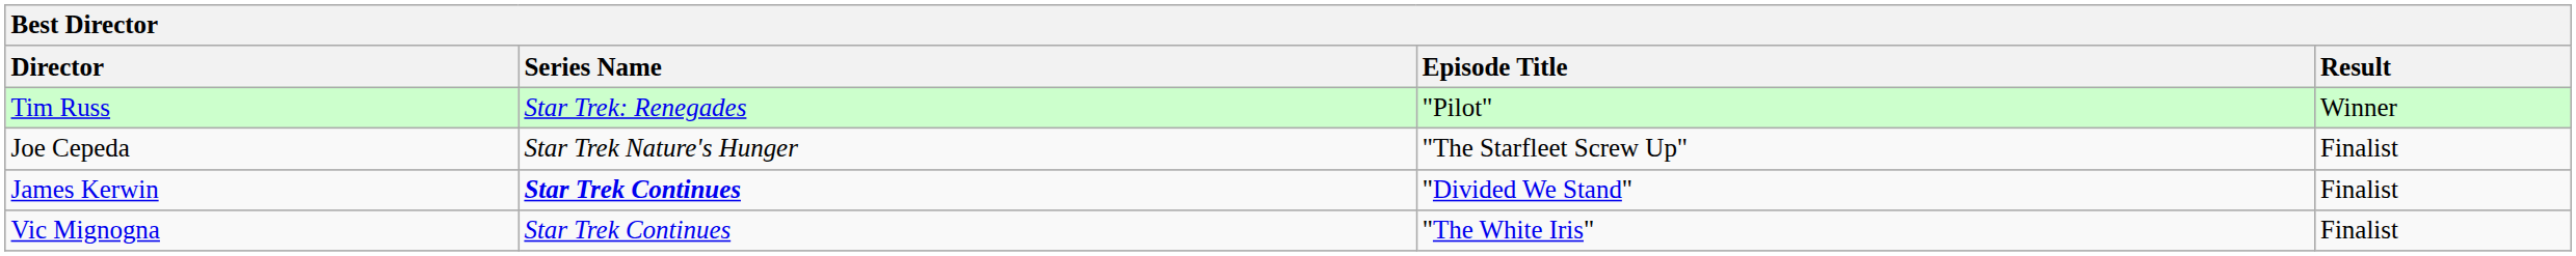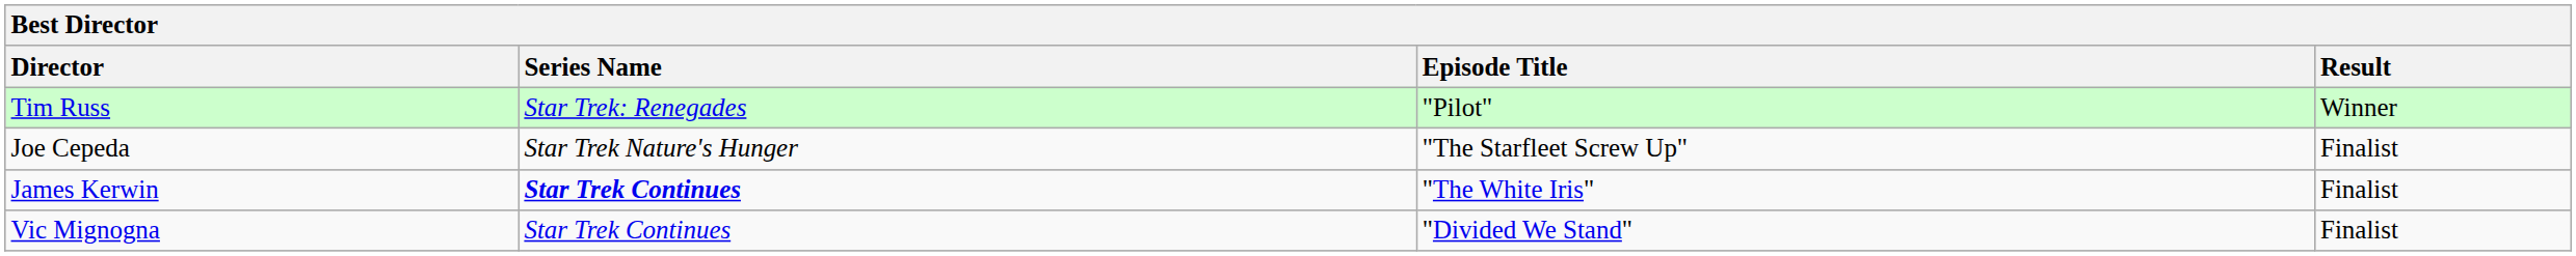James Kerwin | Episode Title: "Divided We Stand" -> "The White Iris"
Vic Mignogna | Episode Title: "The White Iris" -> "Divided We Stand"
